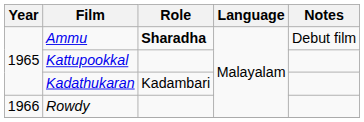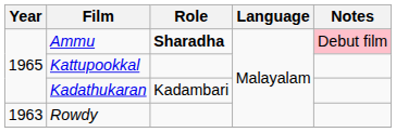Ammu | Notes: no background -> pink background
Rowdy | Year: 1966 -> 1963
